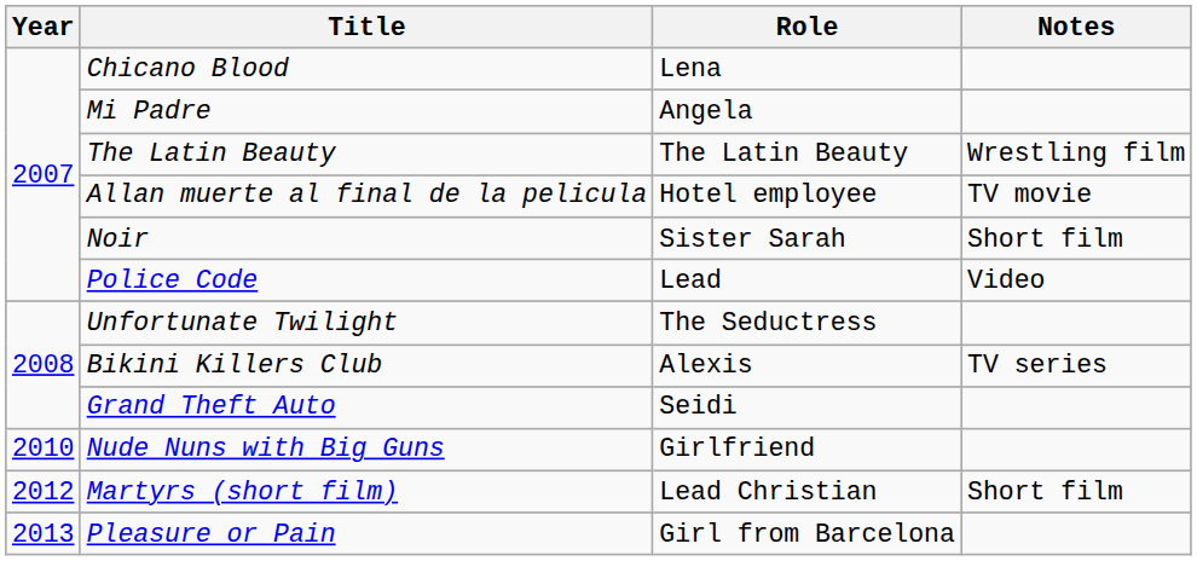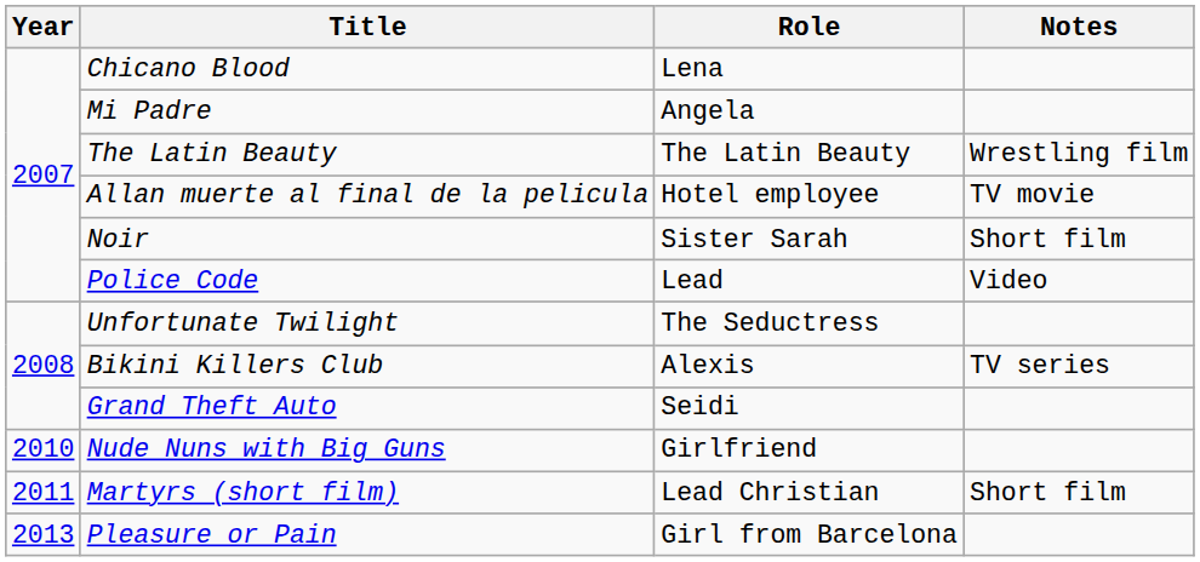Martyrs (short film) | Year: 2012 -> 2011
